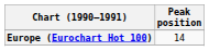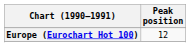Europe (Eurochart Hot 100) | Peak position: 14 -> 12
